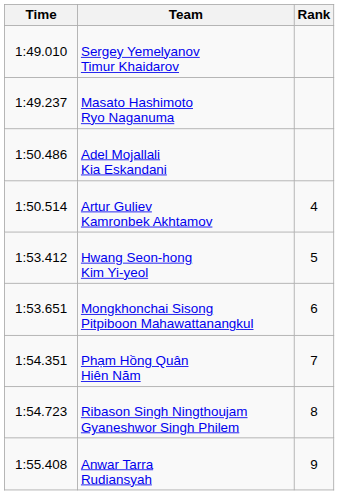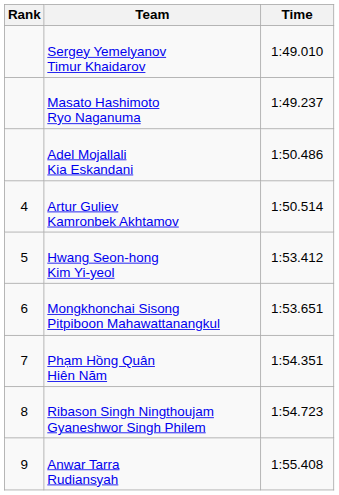columns swapped: Rank <-> Time
